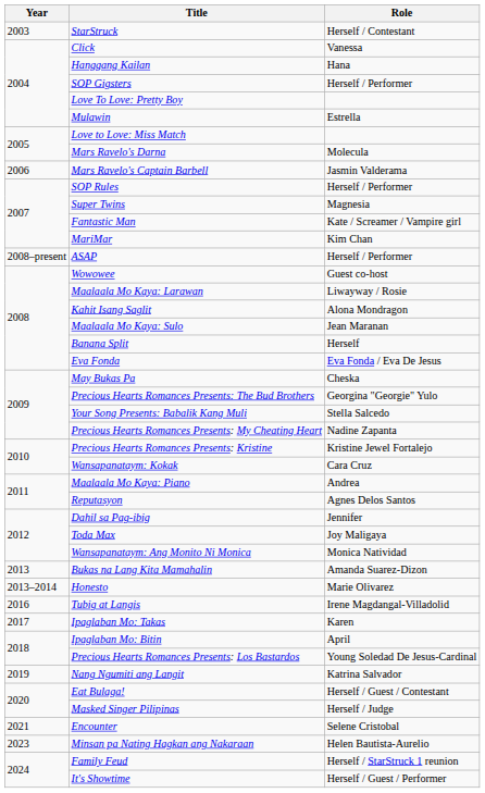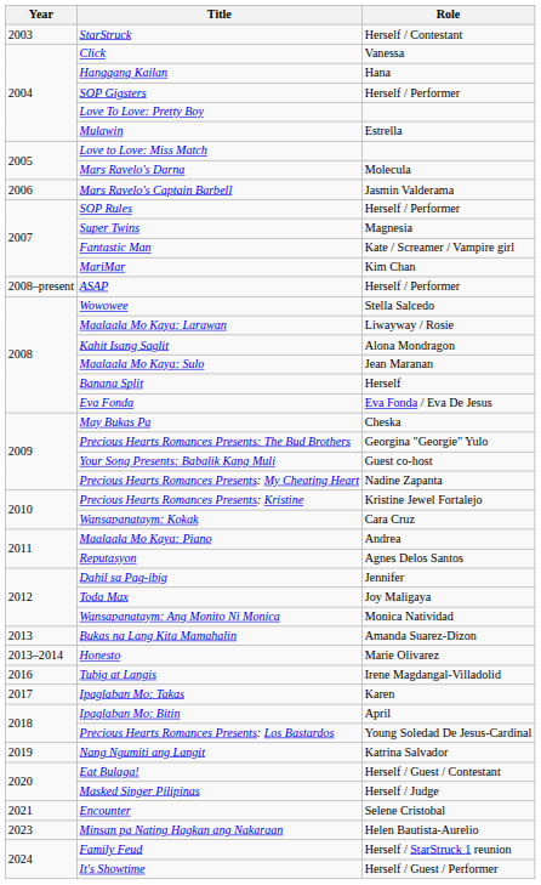Wowowee | Role: Guest co-host -> Stella Salcedo
Your Song Presents: Babalik Kang Muli | Role: Stella Salcedo -> Guest co-host
